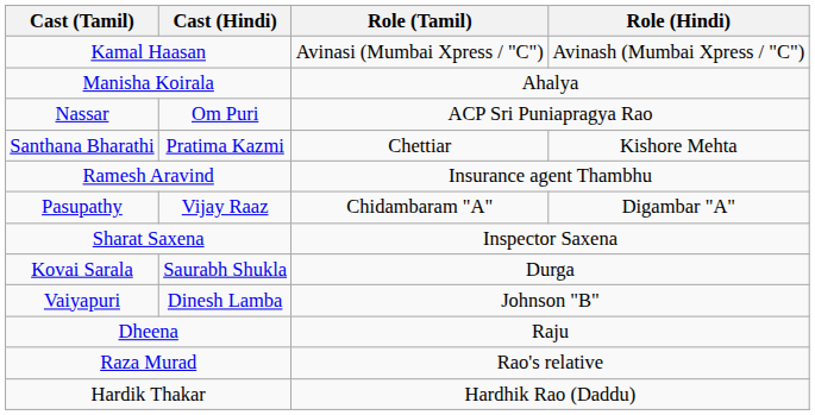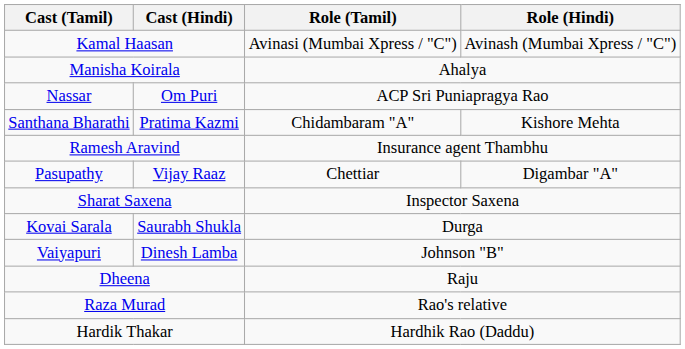Santhana Bharathi | Role (Tamil): Chettiar -> Chidambaram "A"
Pasupathy | Role (Tamil): Chidambaram "A" -> Chettiar
